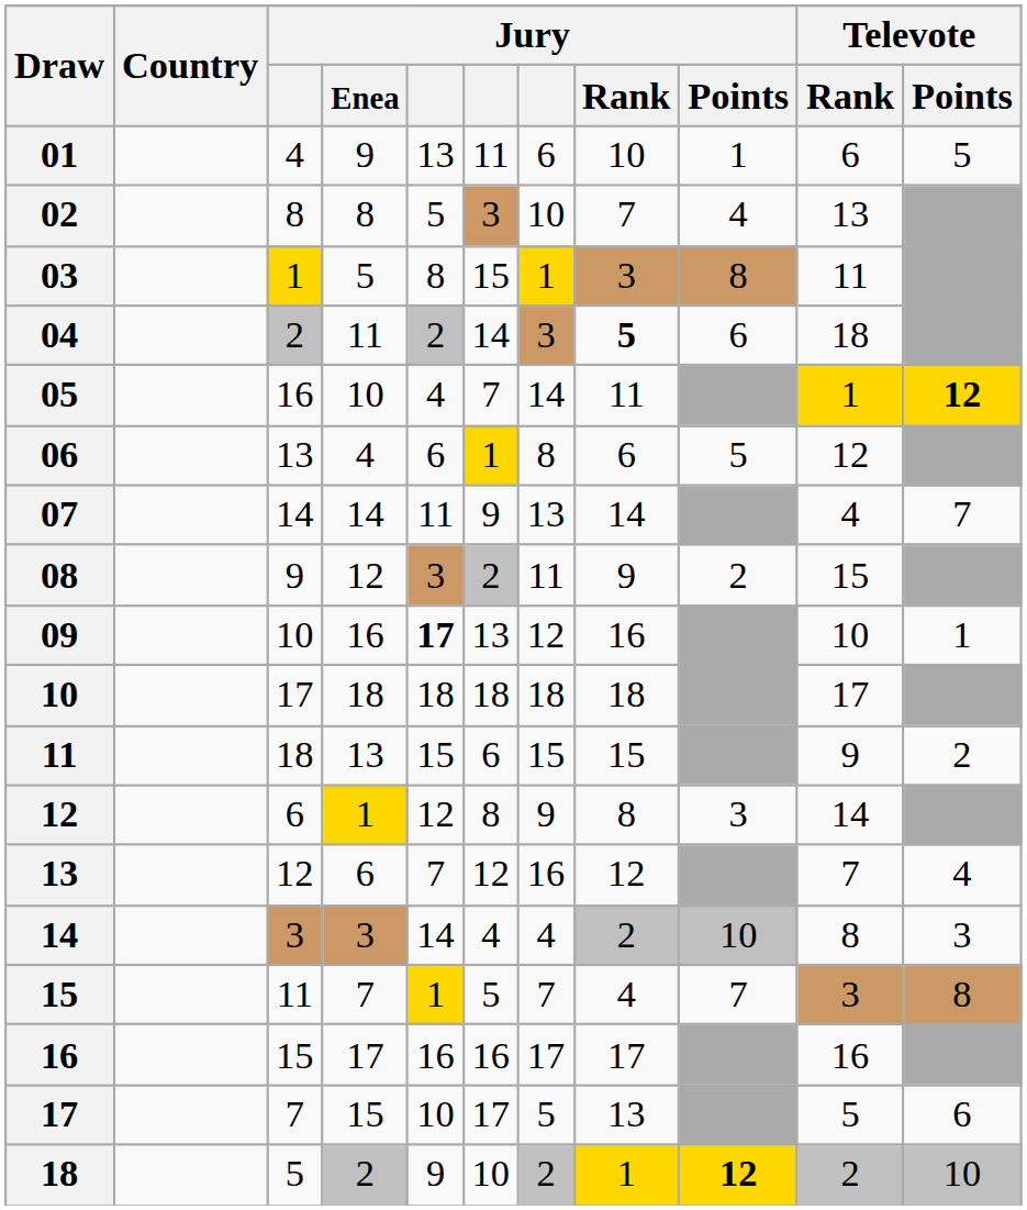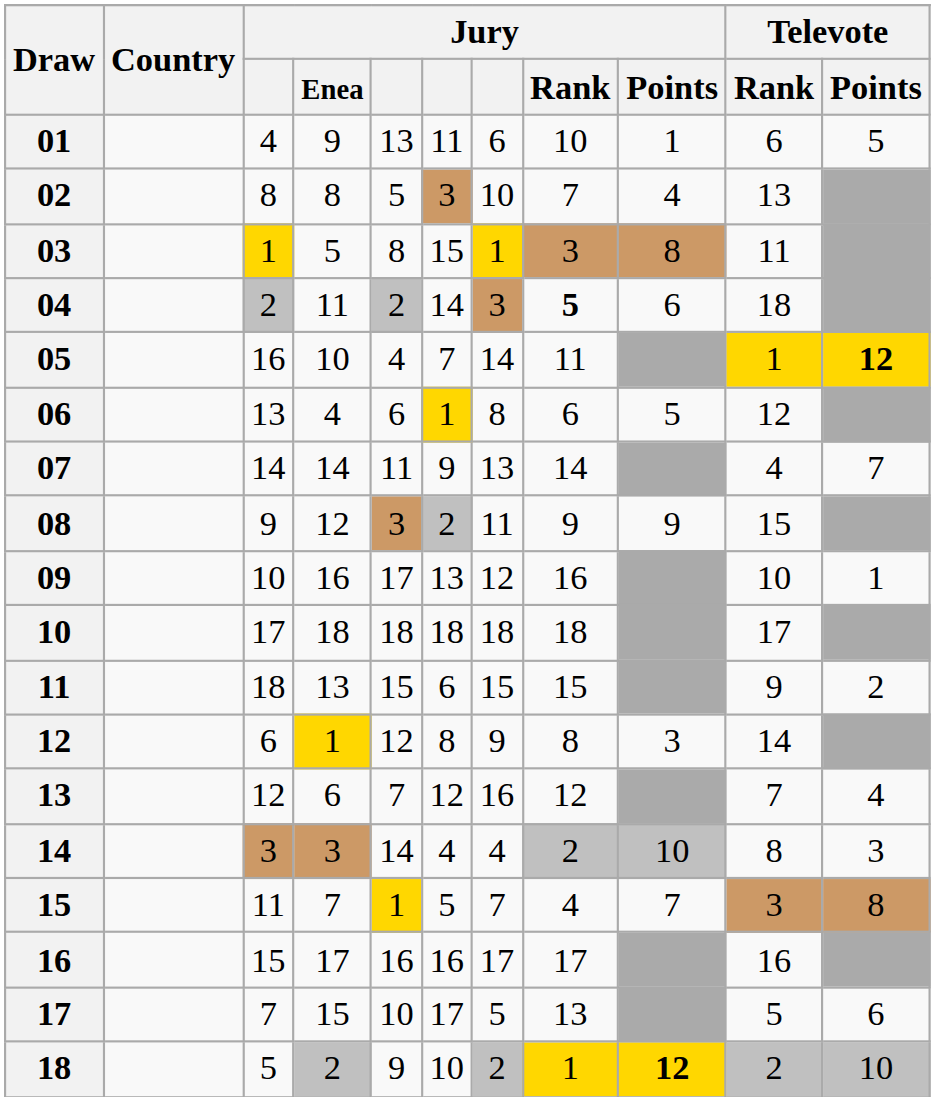08 | Jury / Points: 2 -> 9
09 | column 5: bold -> normal
